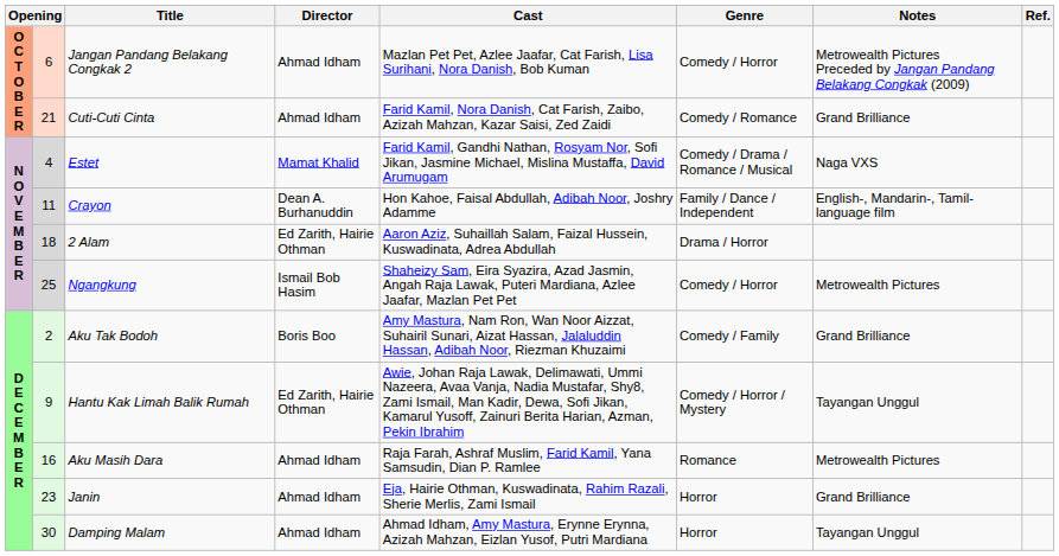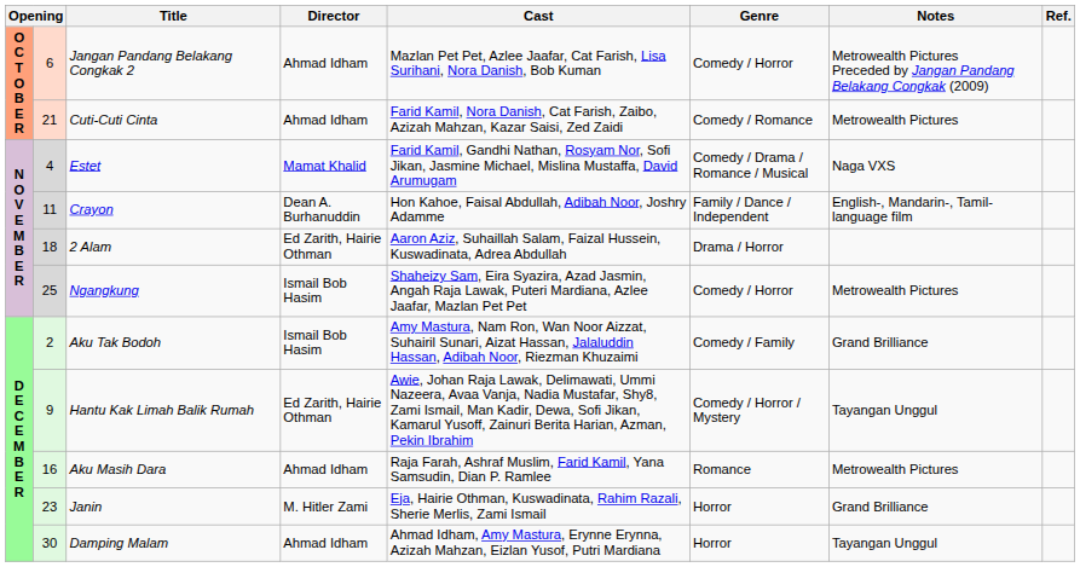Cuti-Cuti Cinta | Notes: Grand Brilliance -> Metrowealth Pictures
Aku Tak Bodoh | Director: Boris Boo -> Ismail Bob Hasim
Janin | Director: Ahmad Idham -> M. Hitler Zami
